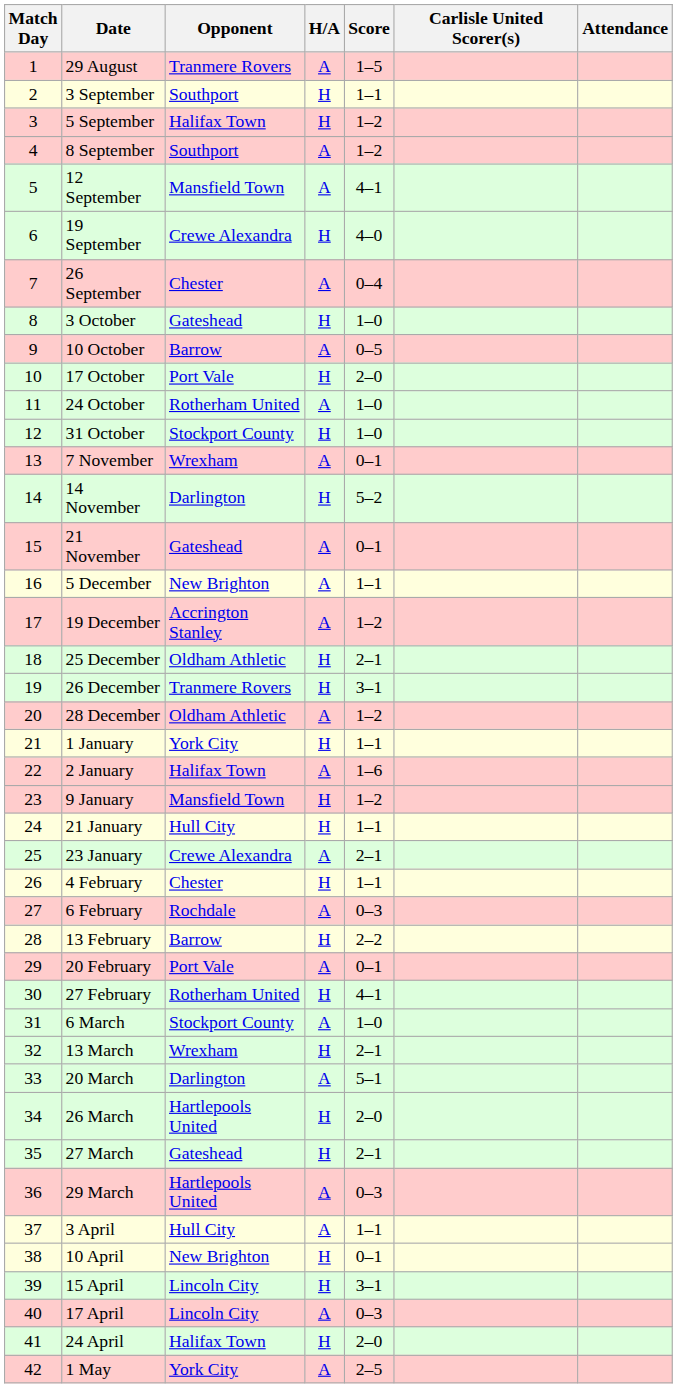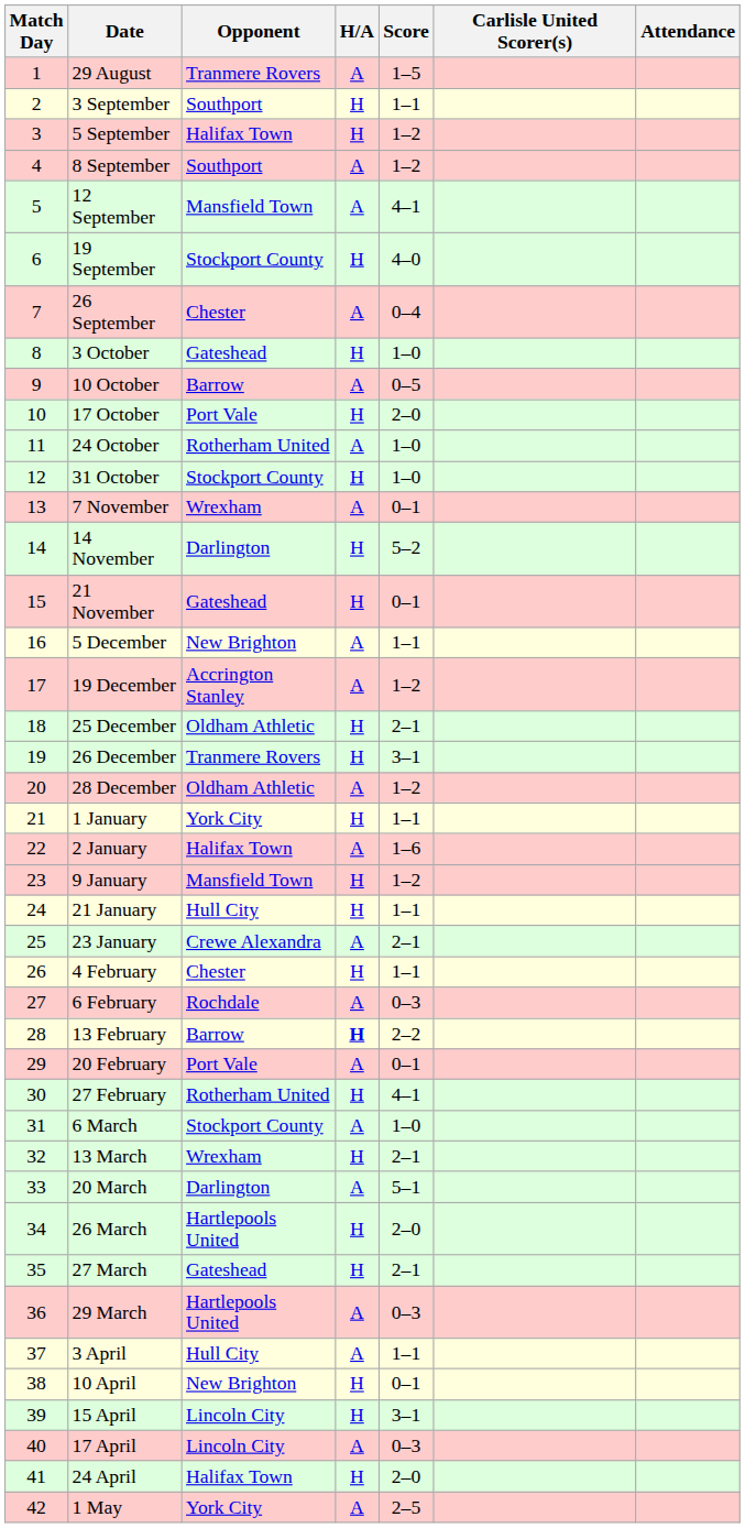19 September | Opponent: Crewe Alexandra -> Stockport County
21 November | H/A: A -> H
13 February | H/A: normal -> bold
